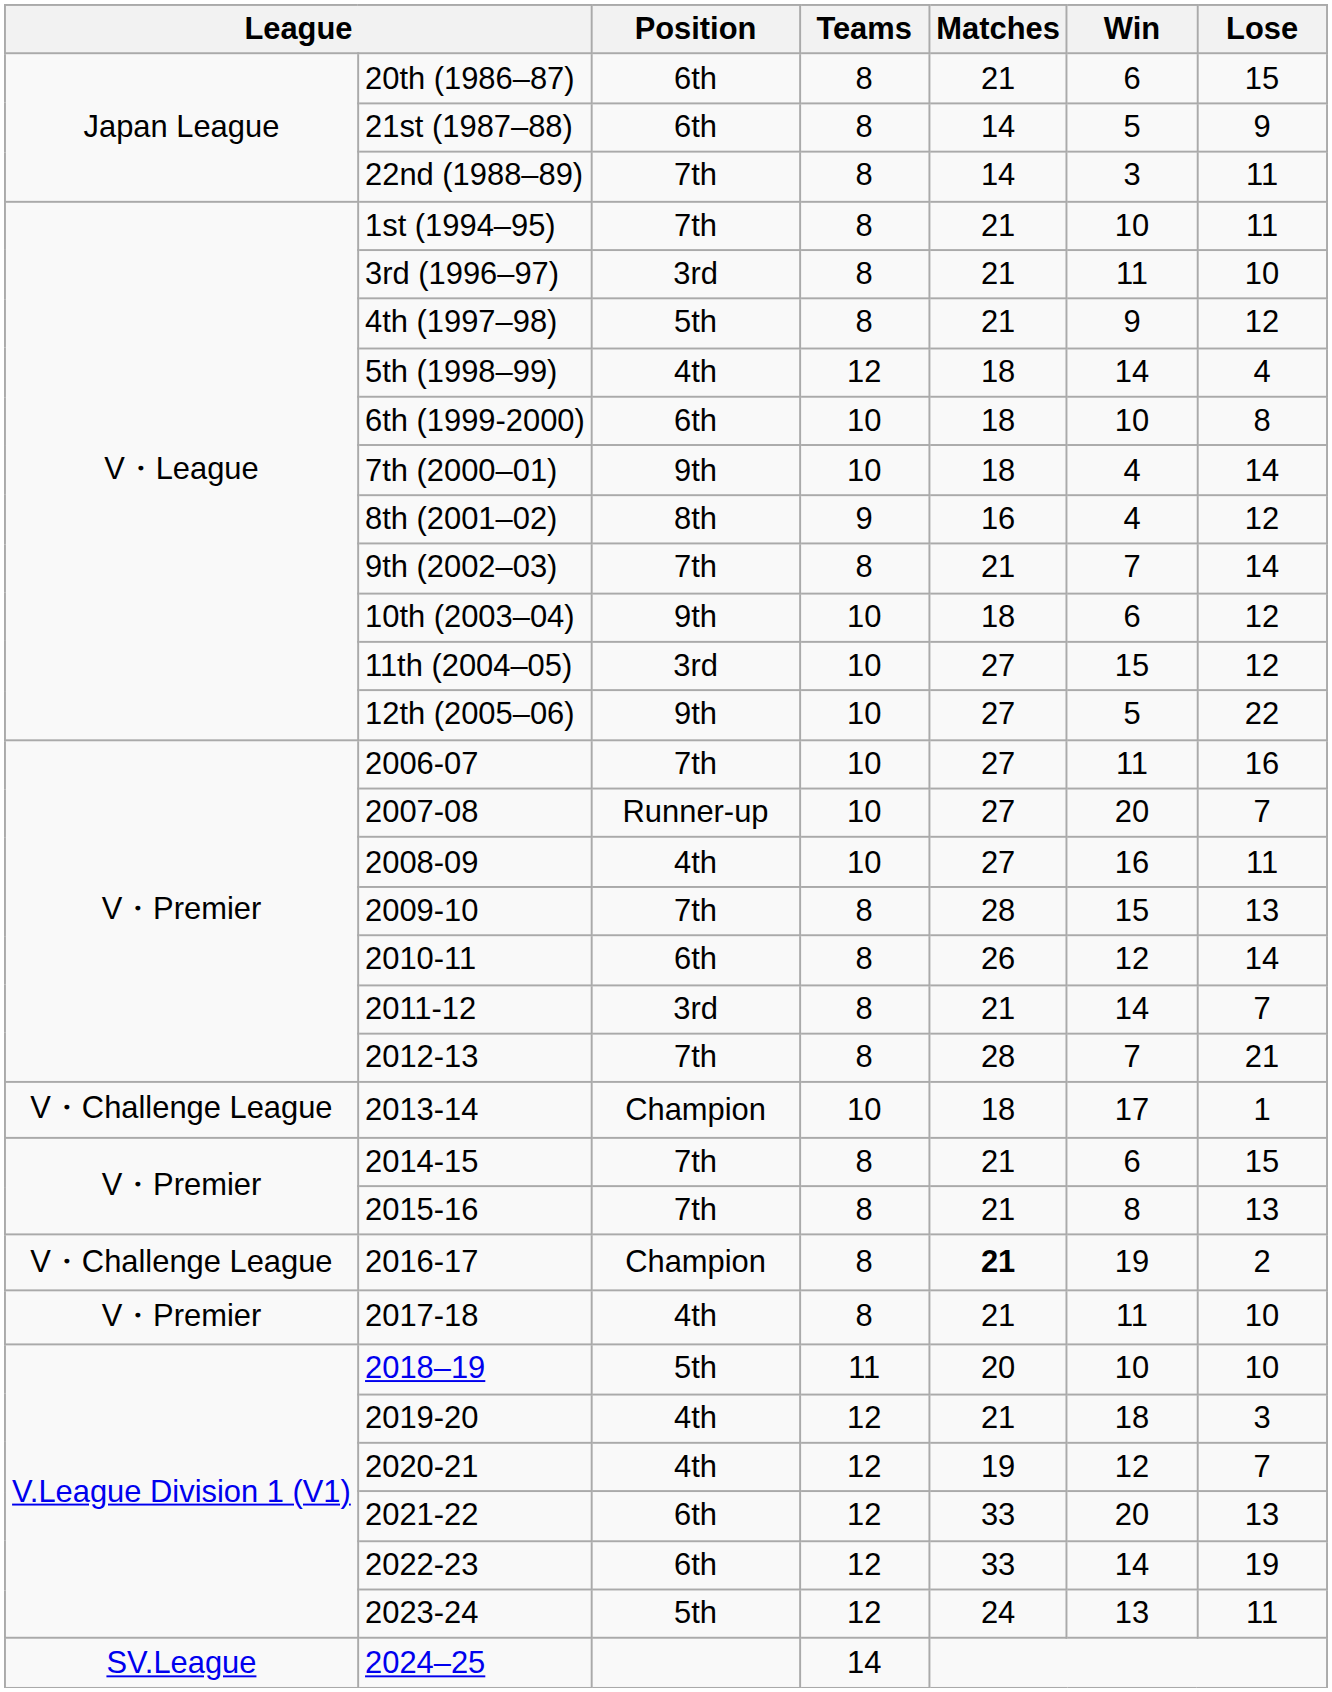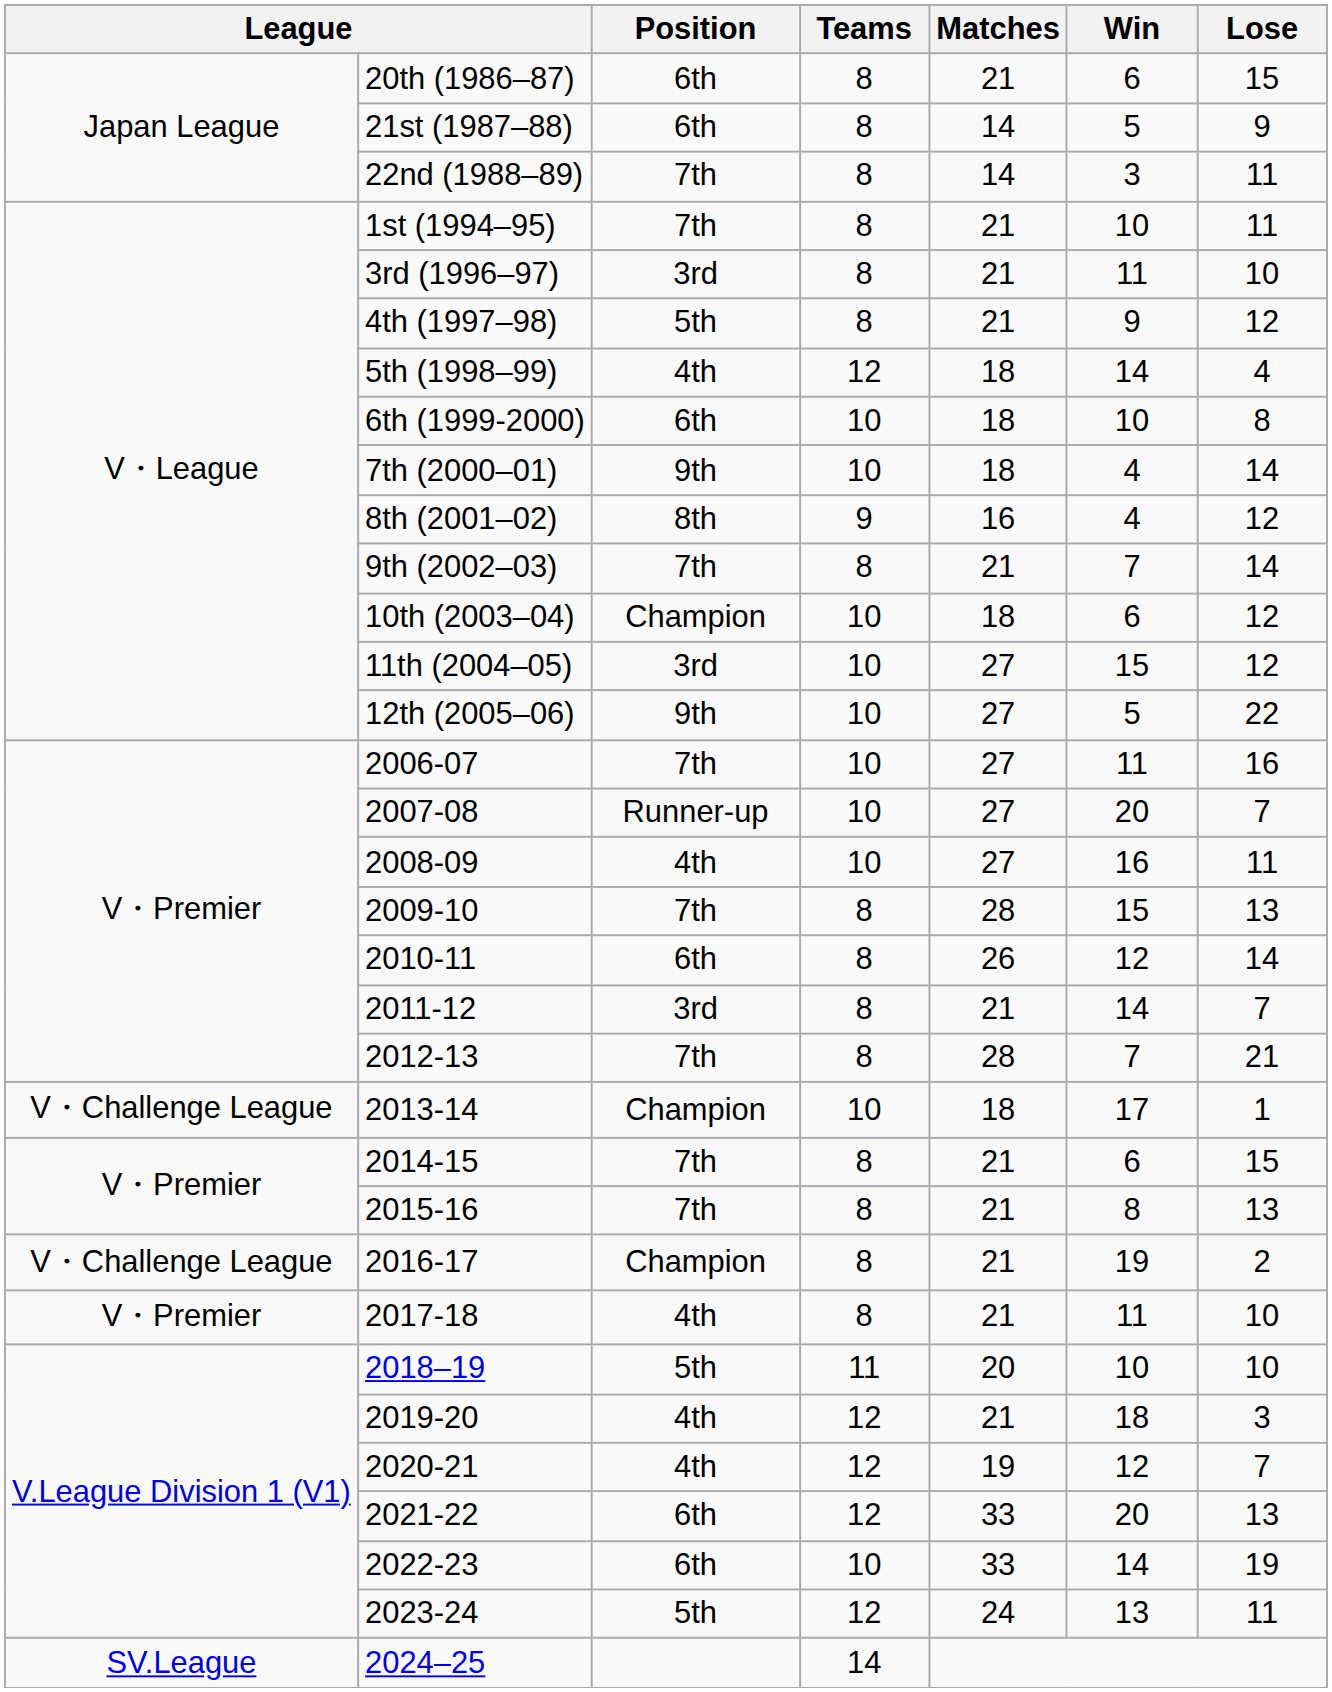10th (2003–04) | Position: 9th -> Champion
2016-17 | Matches: bold -> normal
2022-23 | Teams: 12 -> 10
